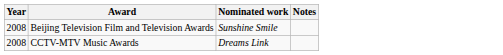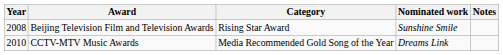+ column: Category | Rising Star Award | Media Recommended Gold Song of the Year
CCTV-MTV Music Awards | Year: 2008 -> 2010
